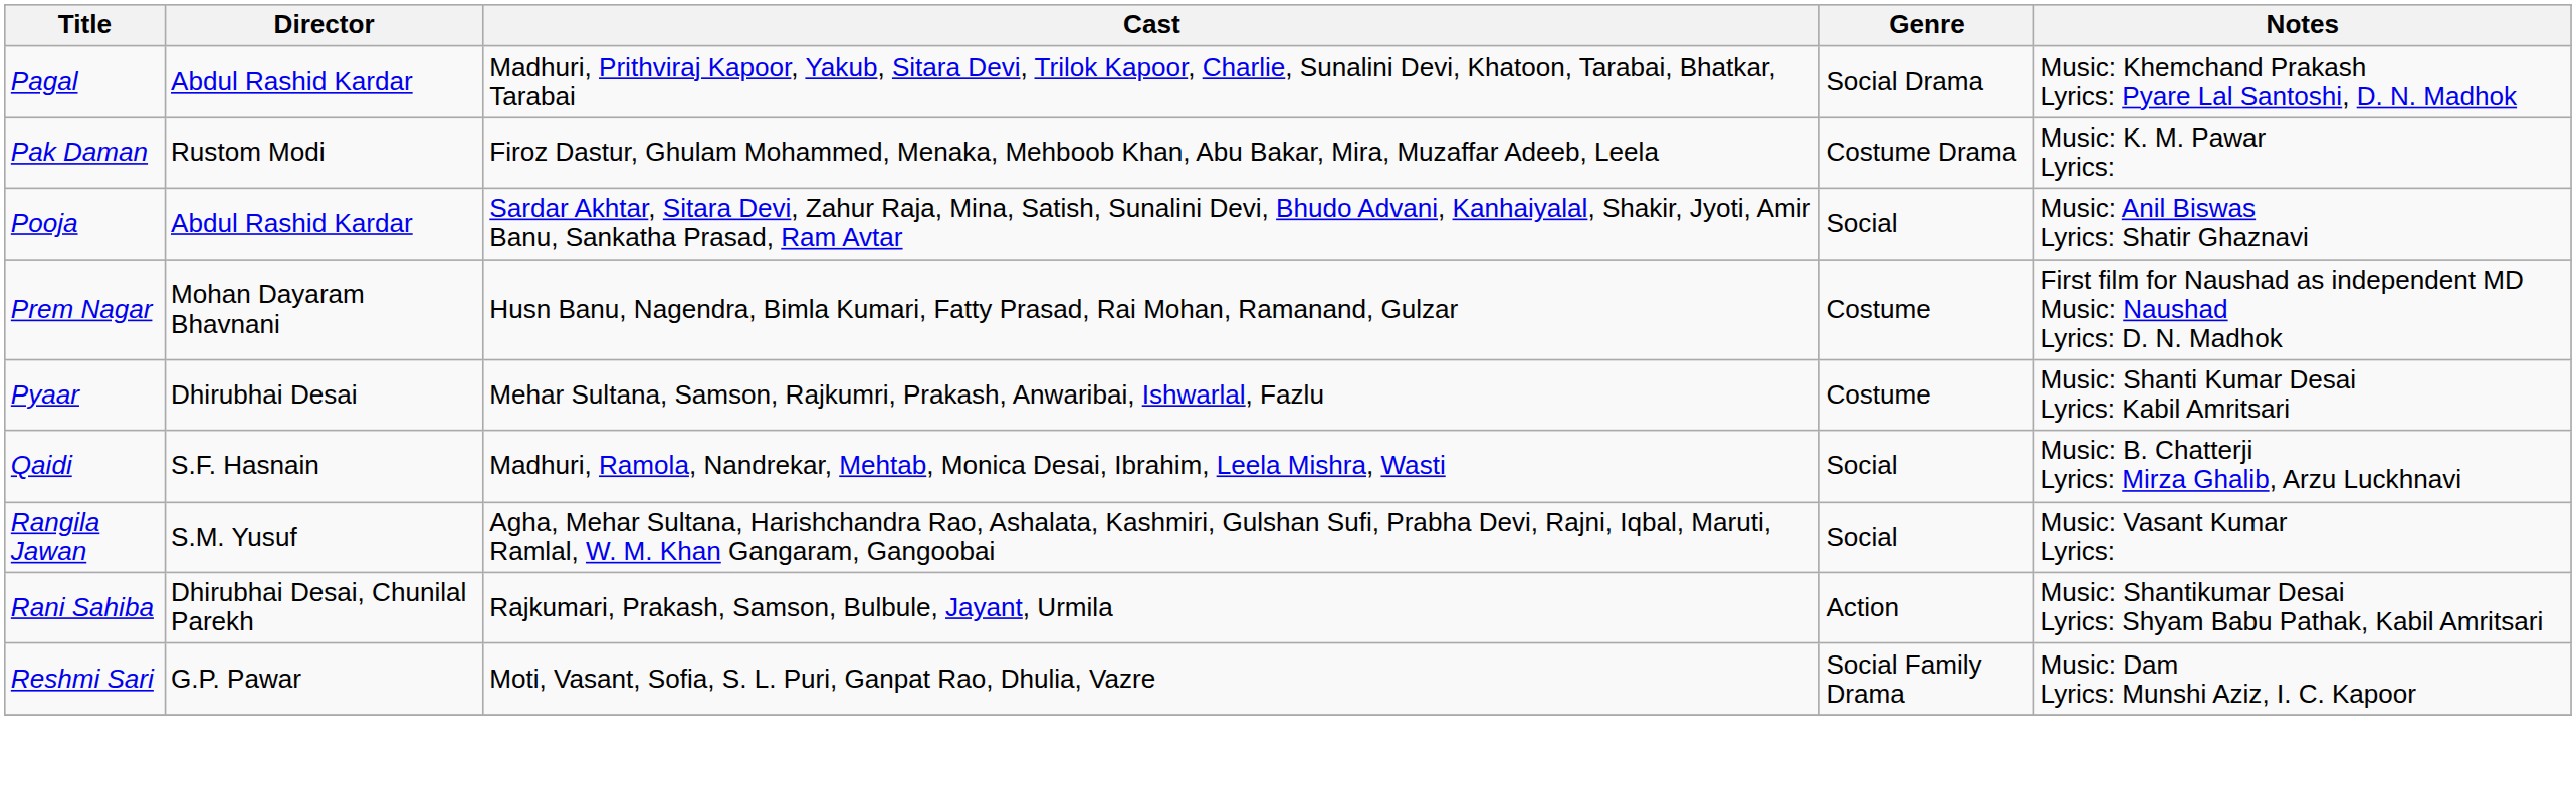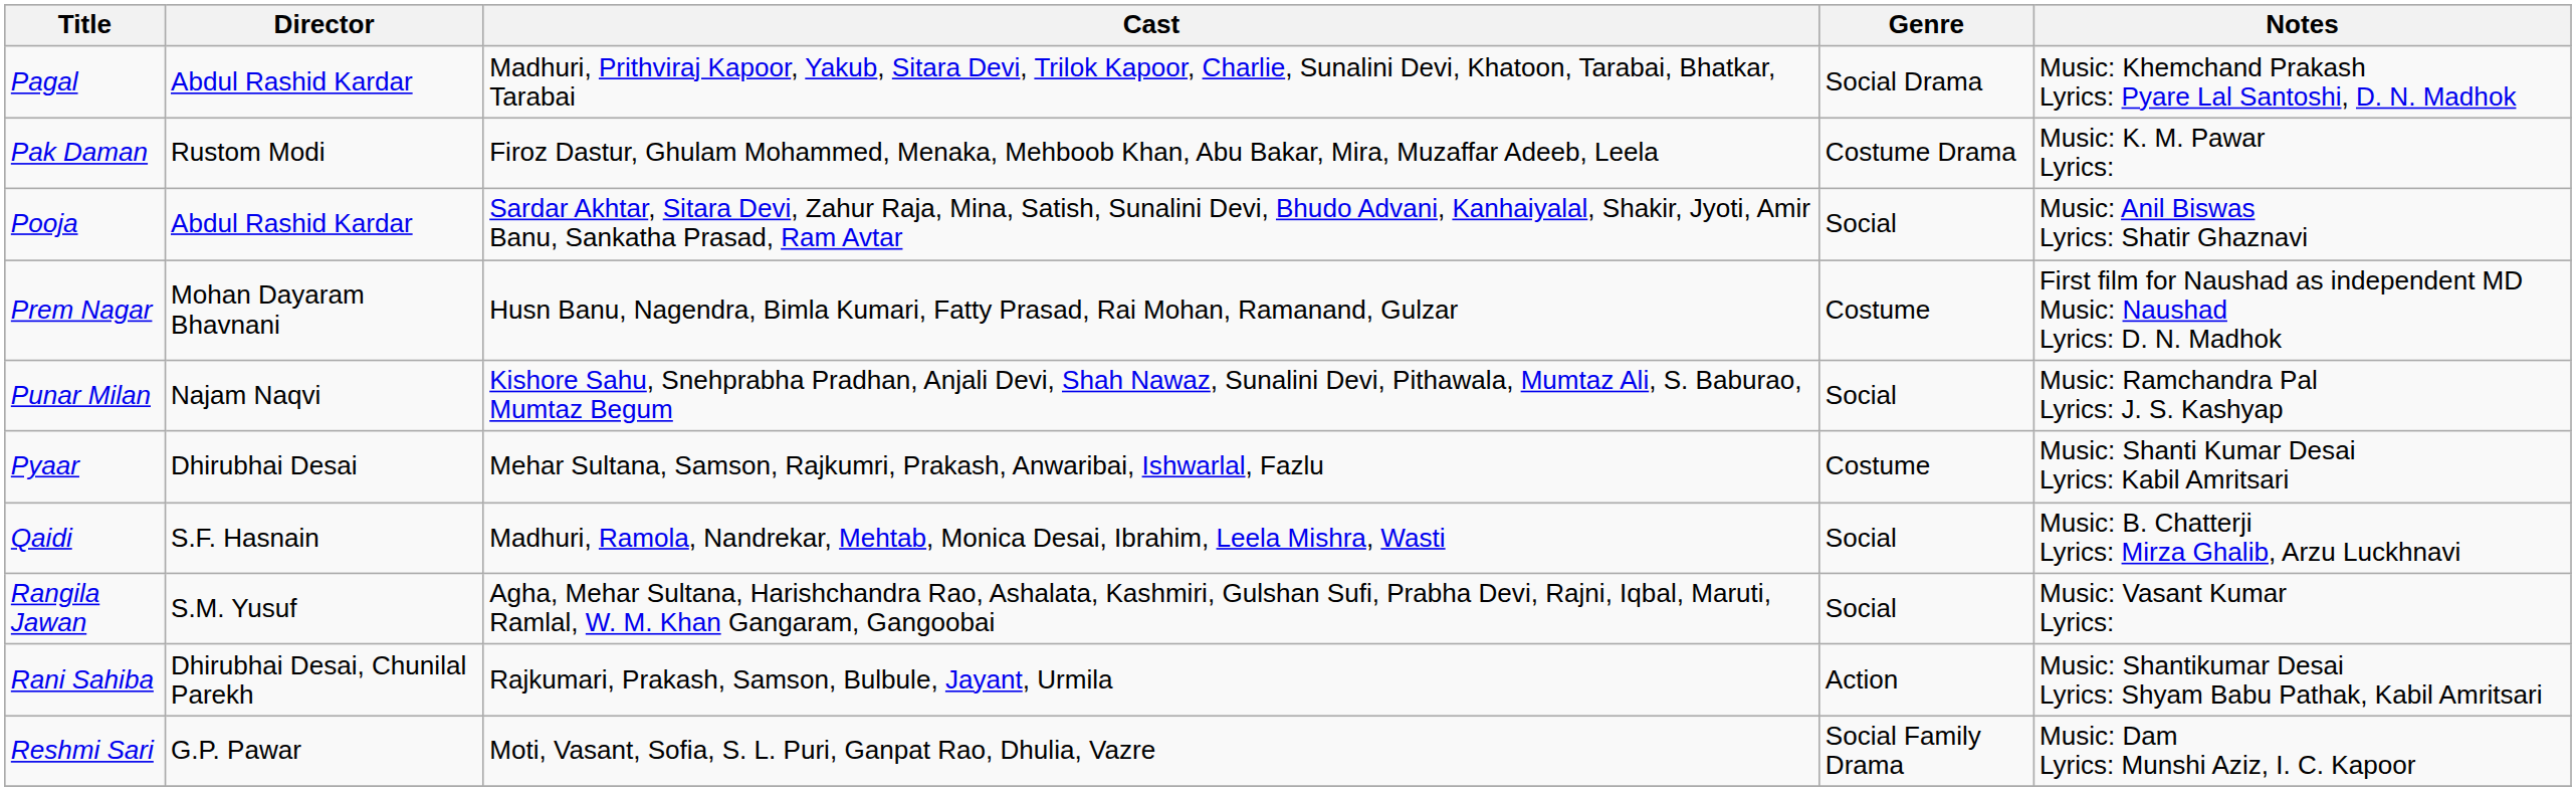+ row: Punar Milan | Najam Naqvi | Kishore Sahu, Snehprabha Pradhan, Anjali Devi, Shah Nawaz, Sunalini Devi, Pithawala, Mumtaz Ali, S. Baburao, Mumtaz Begum | Social | Music: Ramchandra Pal Lyrics: J. S. Kashyap
